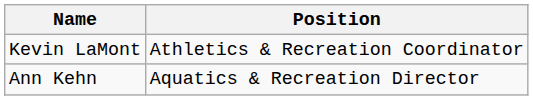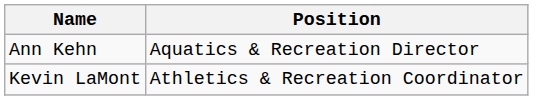rows swapped: Ann Kehn <-> Kevin LaMont
